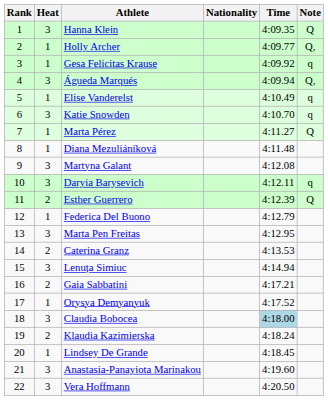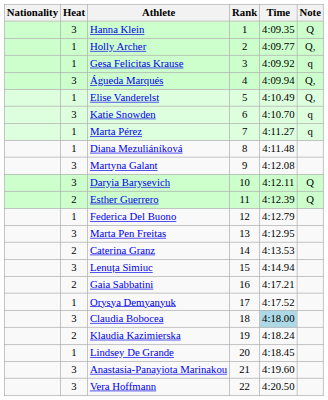columns swapped: Rank <-> Nationality
Elise Vanderelst | Note: q -> Q,
Marta Pérez | Note: Q -> q
Daryia Barysevich | Note: q -> Q
